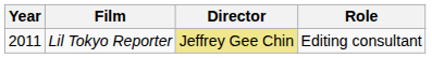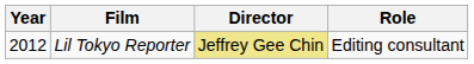Lil Tokyo Reporter | Year: 2011 -> 2012
